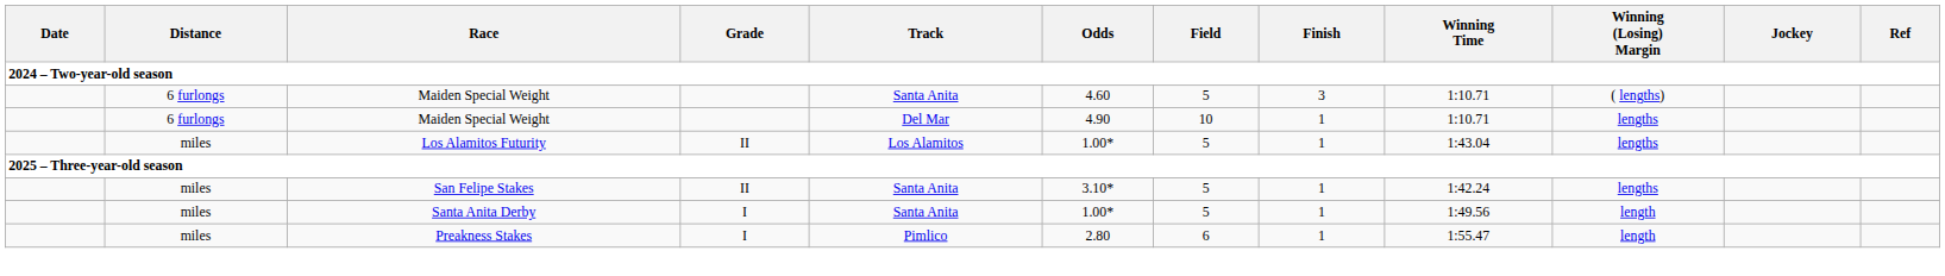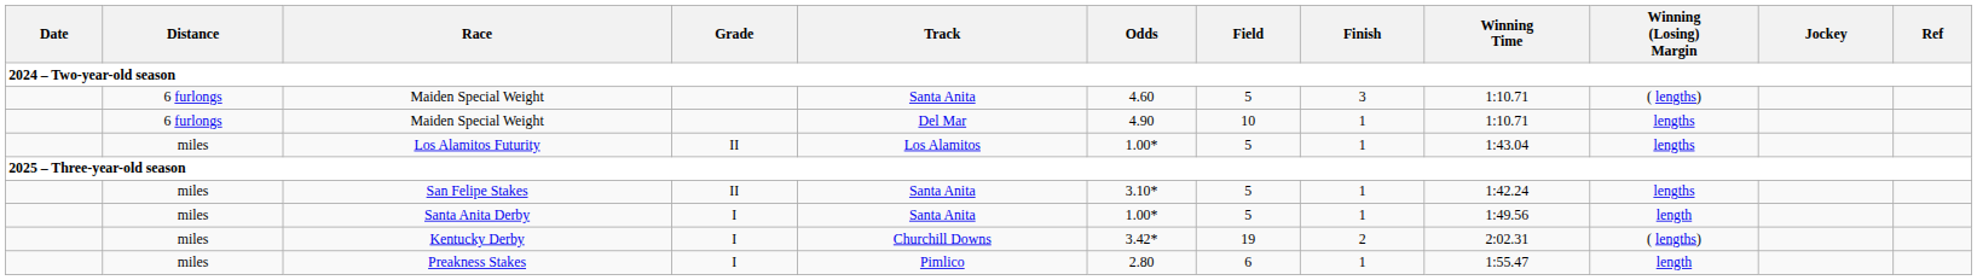+ row: miles | Kentucky Derby | I | Churchill Downs | 3.42* | 19 | 2 | 2:02.31 | ( lengths)
